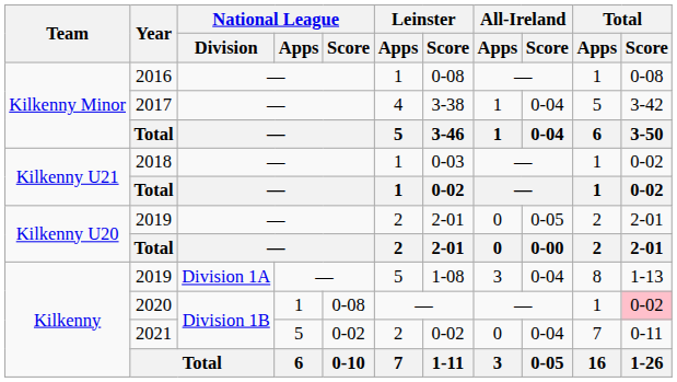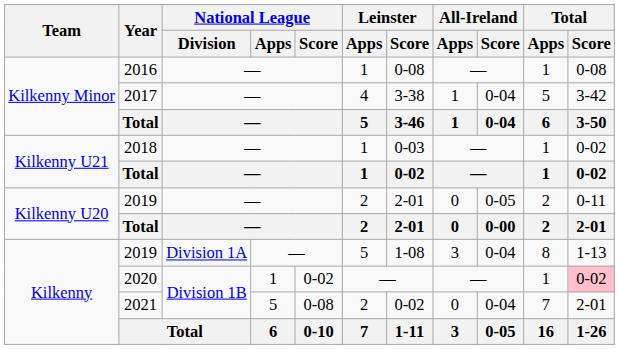Kilkenny U20 / 2019 | Total / Score: 2-01 -> 0-11
2020 | National League / Score: 0-08 -> 0-02
2021 | National League / Score: 0-02 -> 0-08
2021 | Total / Score: 0-11 -> 2-01
